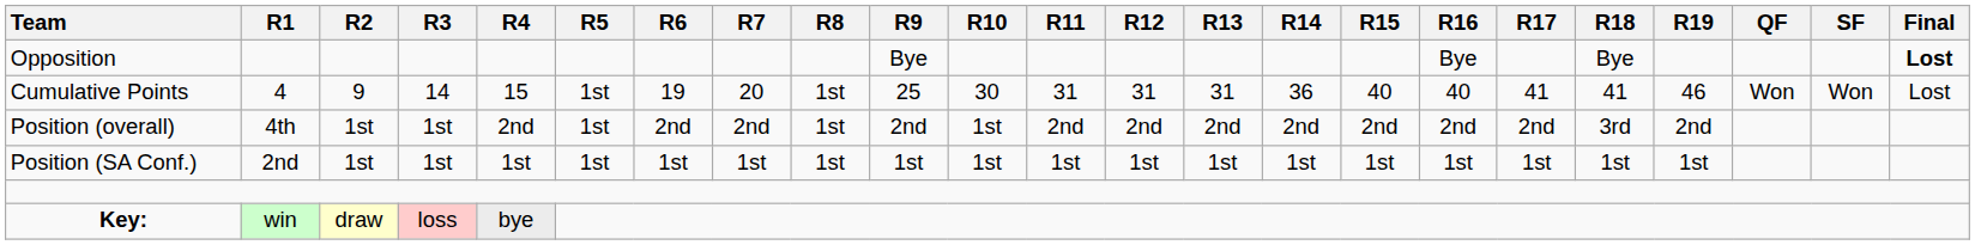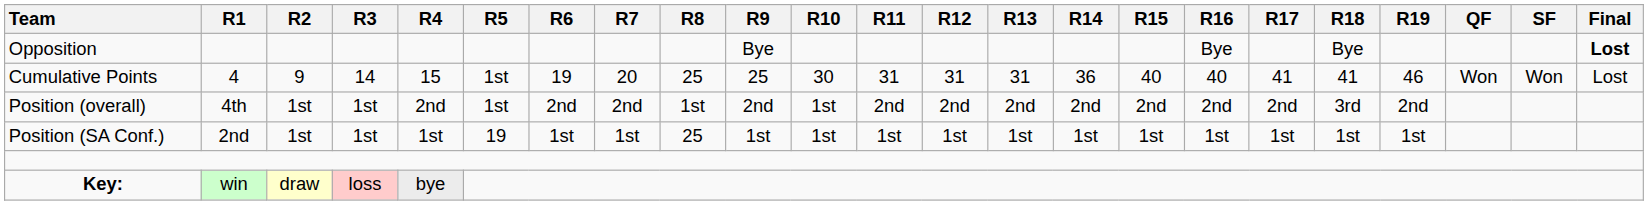Cumulative Points | R8: 1st -> 25
Position (SA Conf.) | R5: 1st -> 19
Position (SA Conf.) | R8: 1st -> 25
